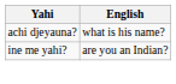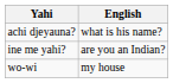+ row: wo-wi | my house
